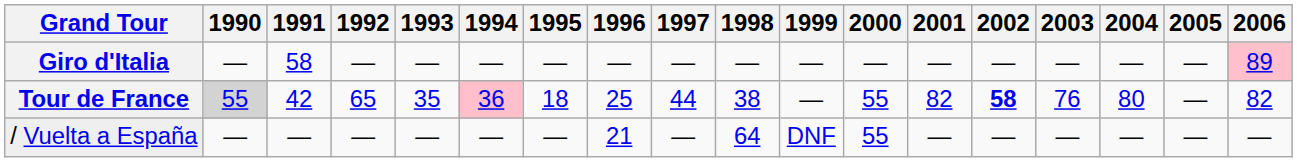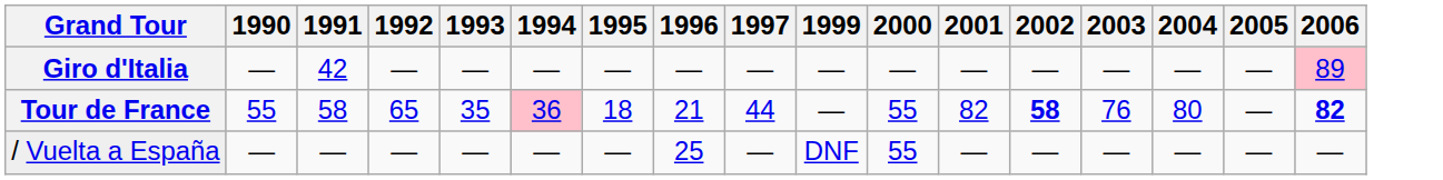- column: 1998 | — | 38 | 64
Giro d'Italia | 1991: 58 -> 42
Tour de France | 1990: lightgrey background -> no background
Tour de France | 1991: 42 -> 58
Tour de France | 1996: 25 -> 21
Tour de France | 2006: normal -> bold
/ Vuelta a España | 1996: 21 -> 25
